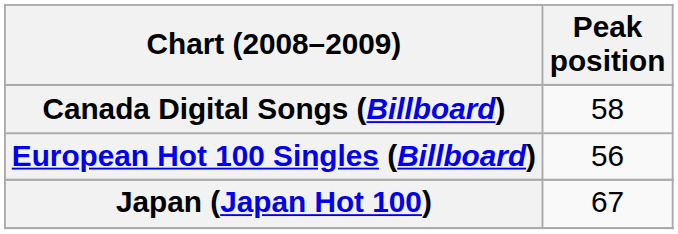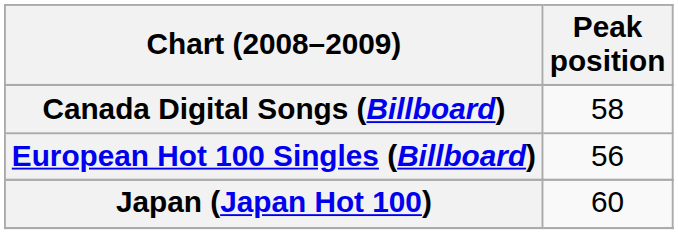Japan (Japan Hot 100) | Peak position: 67 -> 60
